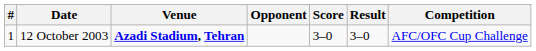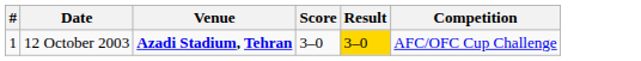- column: Opponent
12 October 2003 | Result: no background -> gold background
